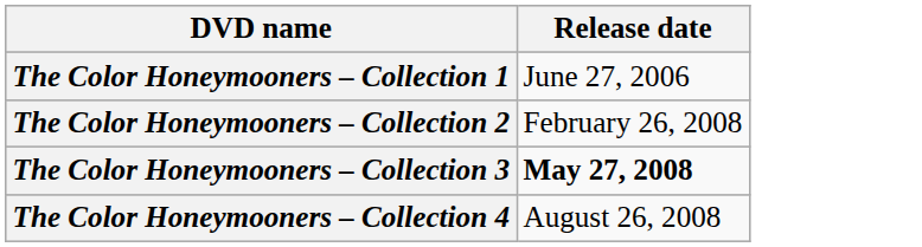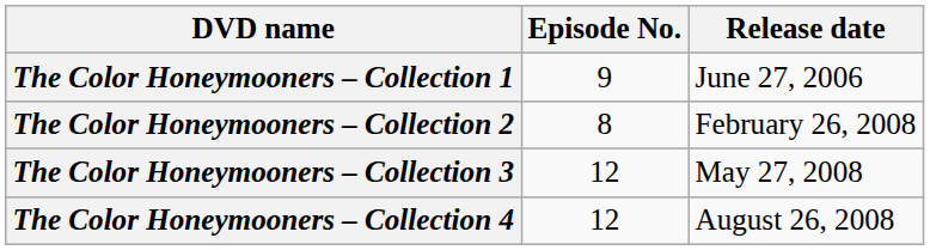+ column: Episode No. | 9 | 8 | 12 | 12
The Color Honeymooners – Collection 3 | Release date: bold -> normal
